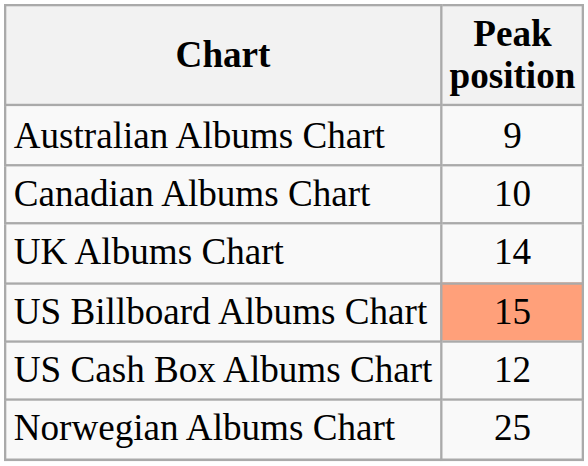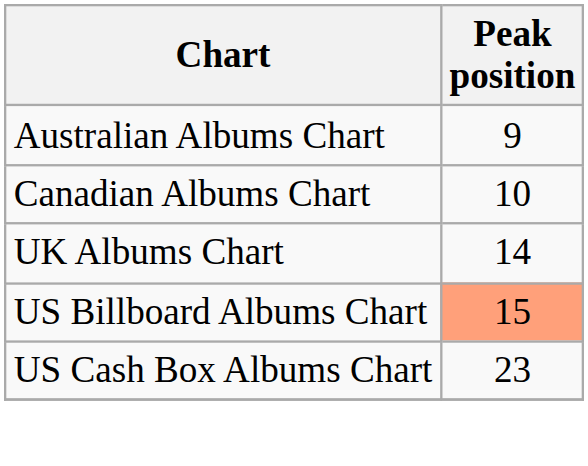US Cash Box Albums Chart | Peak position: 12 -> 23
- row: Norwegian Albums Chart | 25
